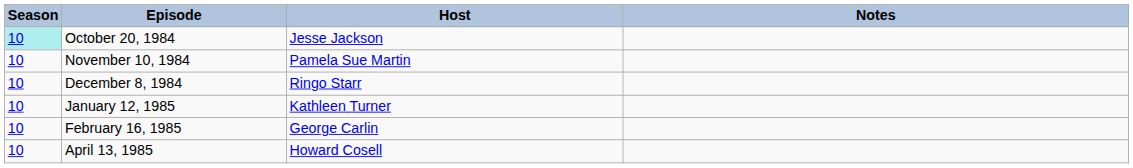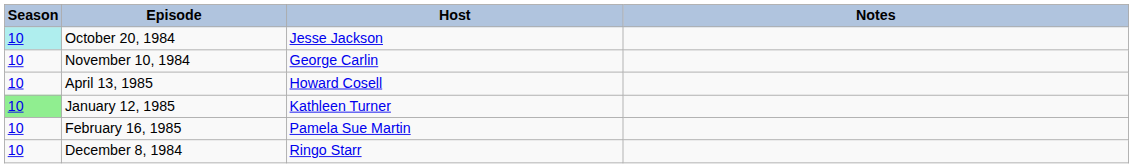November 10, 1984 | Host: Pamela Sue Martin -> George Carlin
rows swapped: December 8, 1984 <-> April 13, 1985
January 12, 1985 | Season: no background -> lightgreen background
February 16, 1985 | Host: George Carlin -> Pamela Sue Martin
